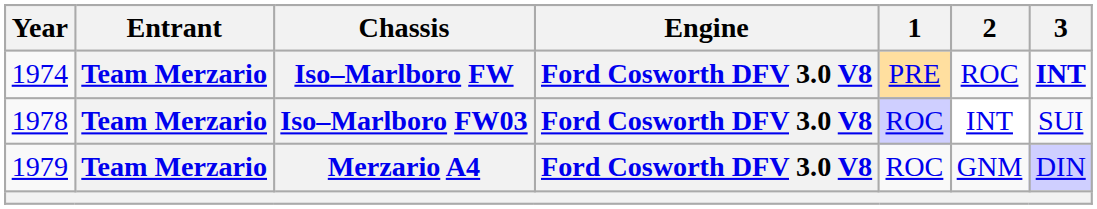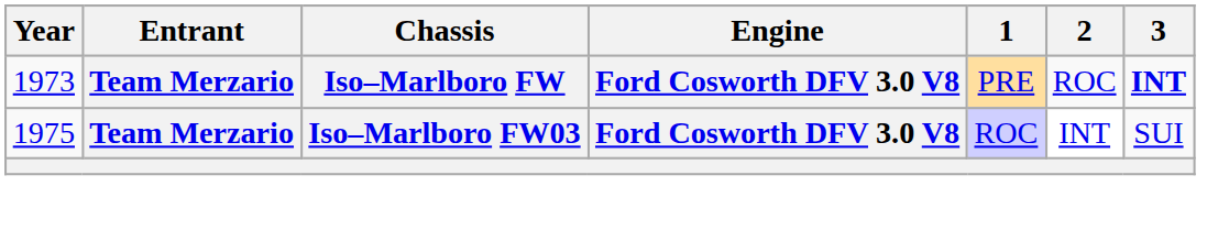Iso–Marlboro FW | Year: 1974 -> 1973
Iso–Marlboro FW03 | Year: 1978 -> 1975
- row: 1979 | Team Merzario | Merzario A4 | Ford Cosworth DFV 3.0 V8 | ROC | GNM | DIN
